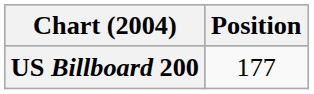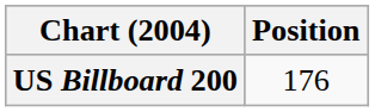US Billboard 200 | Position: 177 -> 176
